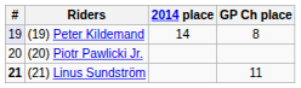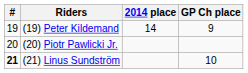(19) Peter Kildemand | #: lavender background -> no background
(19) Peter Kildemand | GP Ch place: 8 -> 9
(21) Linus Sundström | GP Ch place: 11 -> 10
